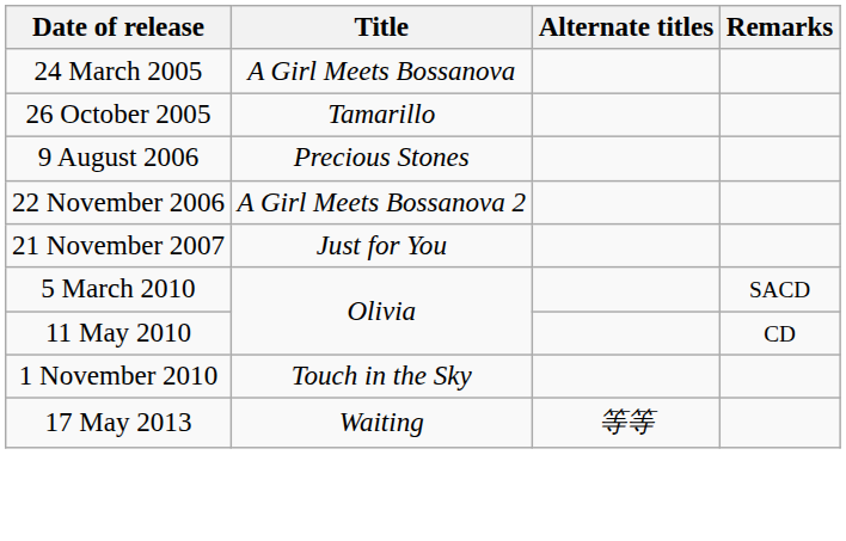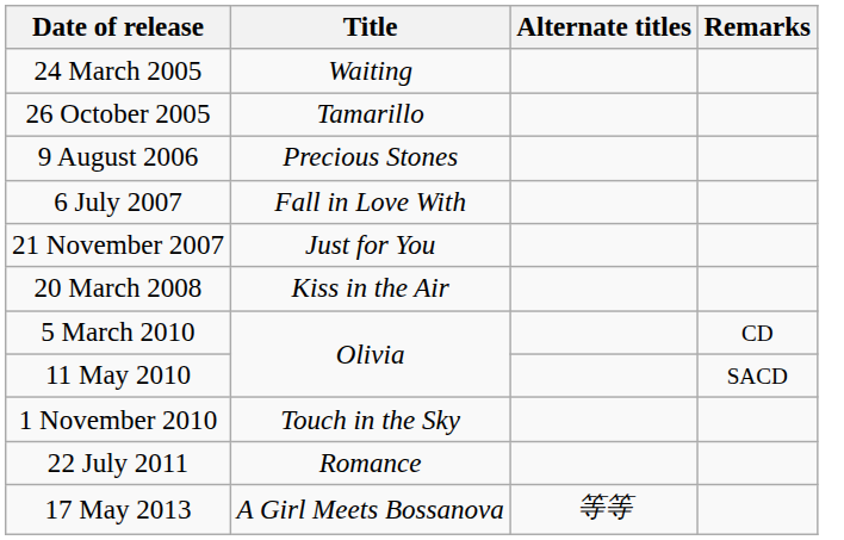24 March 2005 | Title: A Girl Meets Bossanova -> Waiting
- row: 22 November 2006 | A Girl Meets Bossanova 2
+ row: 6 July 2007 | Fall in Love With
+ row: 20 March 2008 | Kiss in the Air
5 March 2010 | Remarks: SACD -> CD
11 May 2010 | Remarks: CD -> SACD
+ row: 22 July 2011 | Romance
17 May 2013 | Title: Waiting -> A Girl Meets Bossanova
